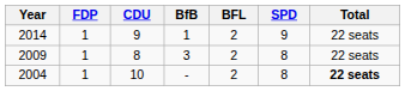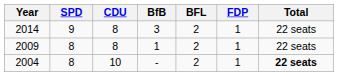columns swapped: SPD <-> FDP
2014 | CDU: 9 -> 8
2014 | BfB: 1 -> 3
2009 | BfB: 3 -> 1
